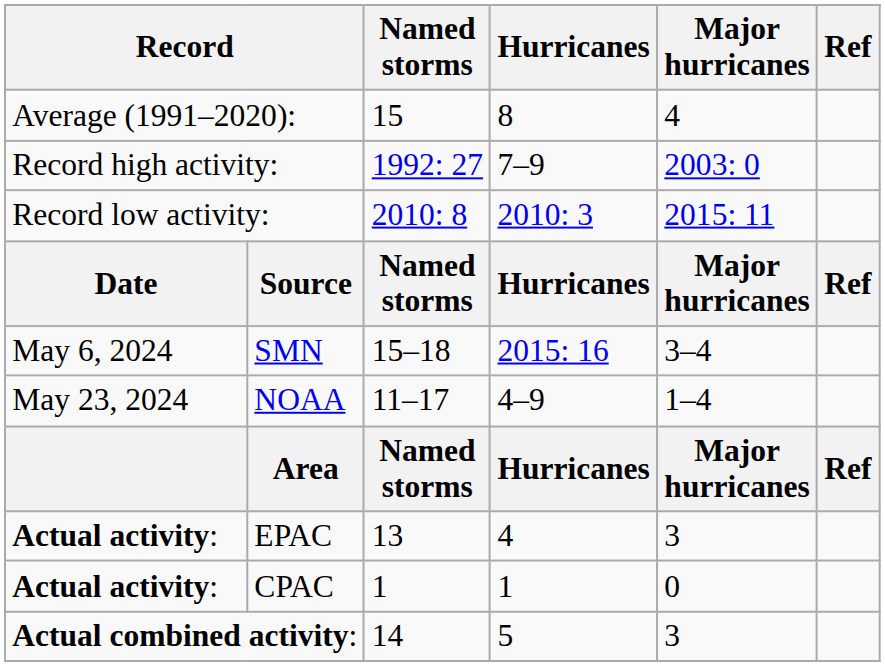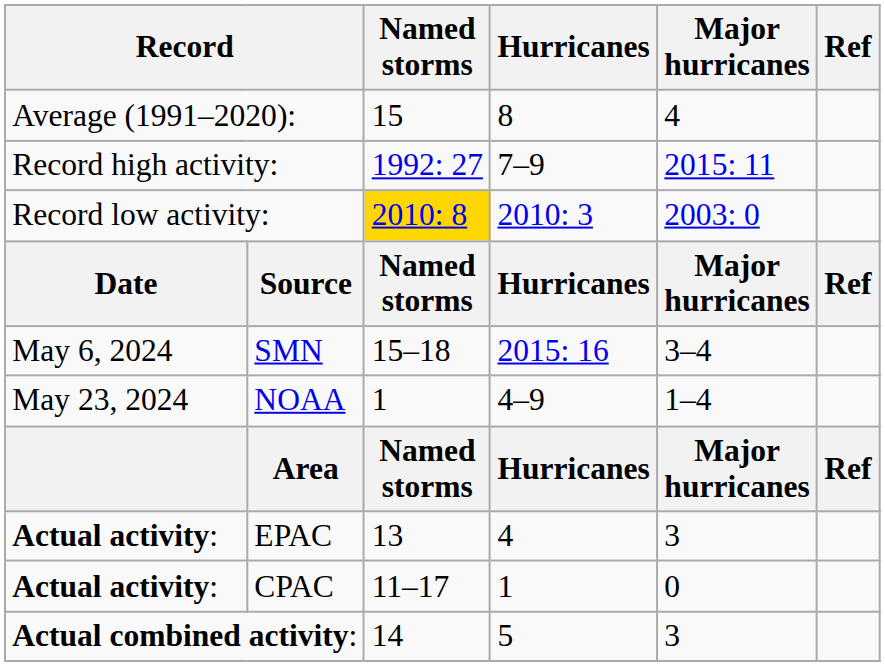Record high activity: | Major hurricanes: 2003: 0 -> 2015: 11
Record low activity: | Named storms: no background -> gold background
Record low activity: | Major hurricanes: 2015: 11 -> 2003: 0
NOAA | Named storms: 11–17 -> 1
CPAC | Named storms: 1 -> 11–17
